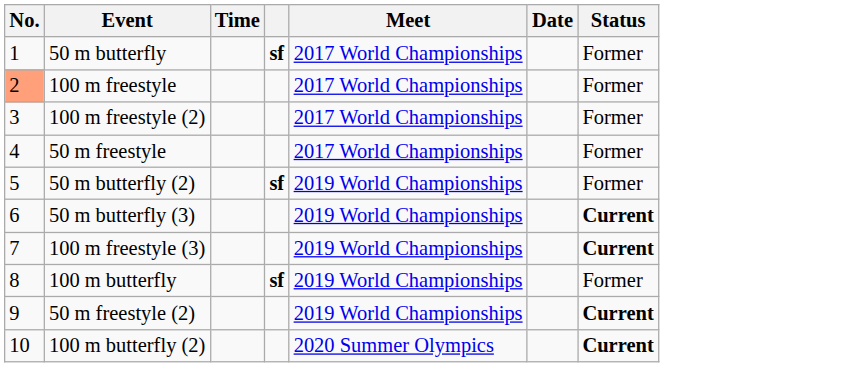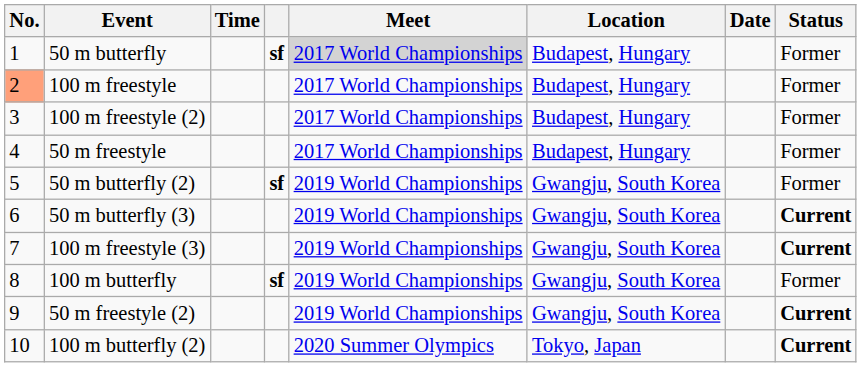+ column: Location | Budapest, Hungary | Budapest, Hungary | Budapest, Hungary | Budapest, Hungary | Gwangju, South Korea | Gwangju, South Korea | Gwangju, South Korea | Gwangju, South Korea | Gwangju, South Korea | Tokyo, Japan
50 m butterfly | Meet: no background -> lightgrey background
